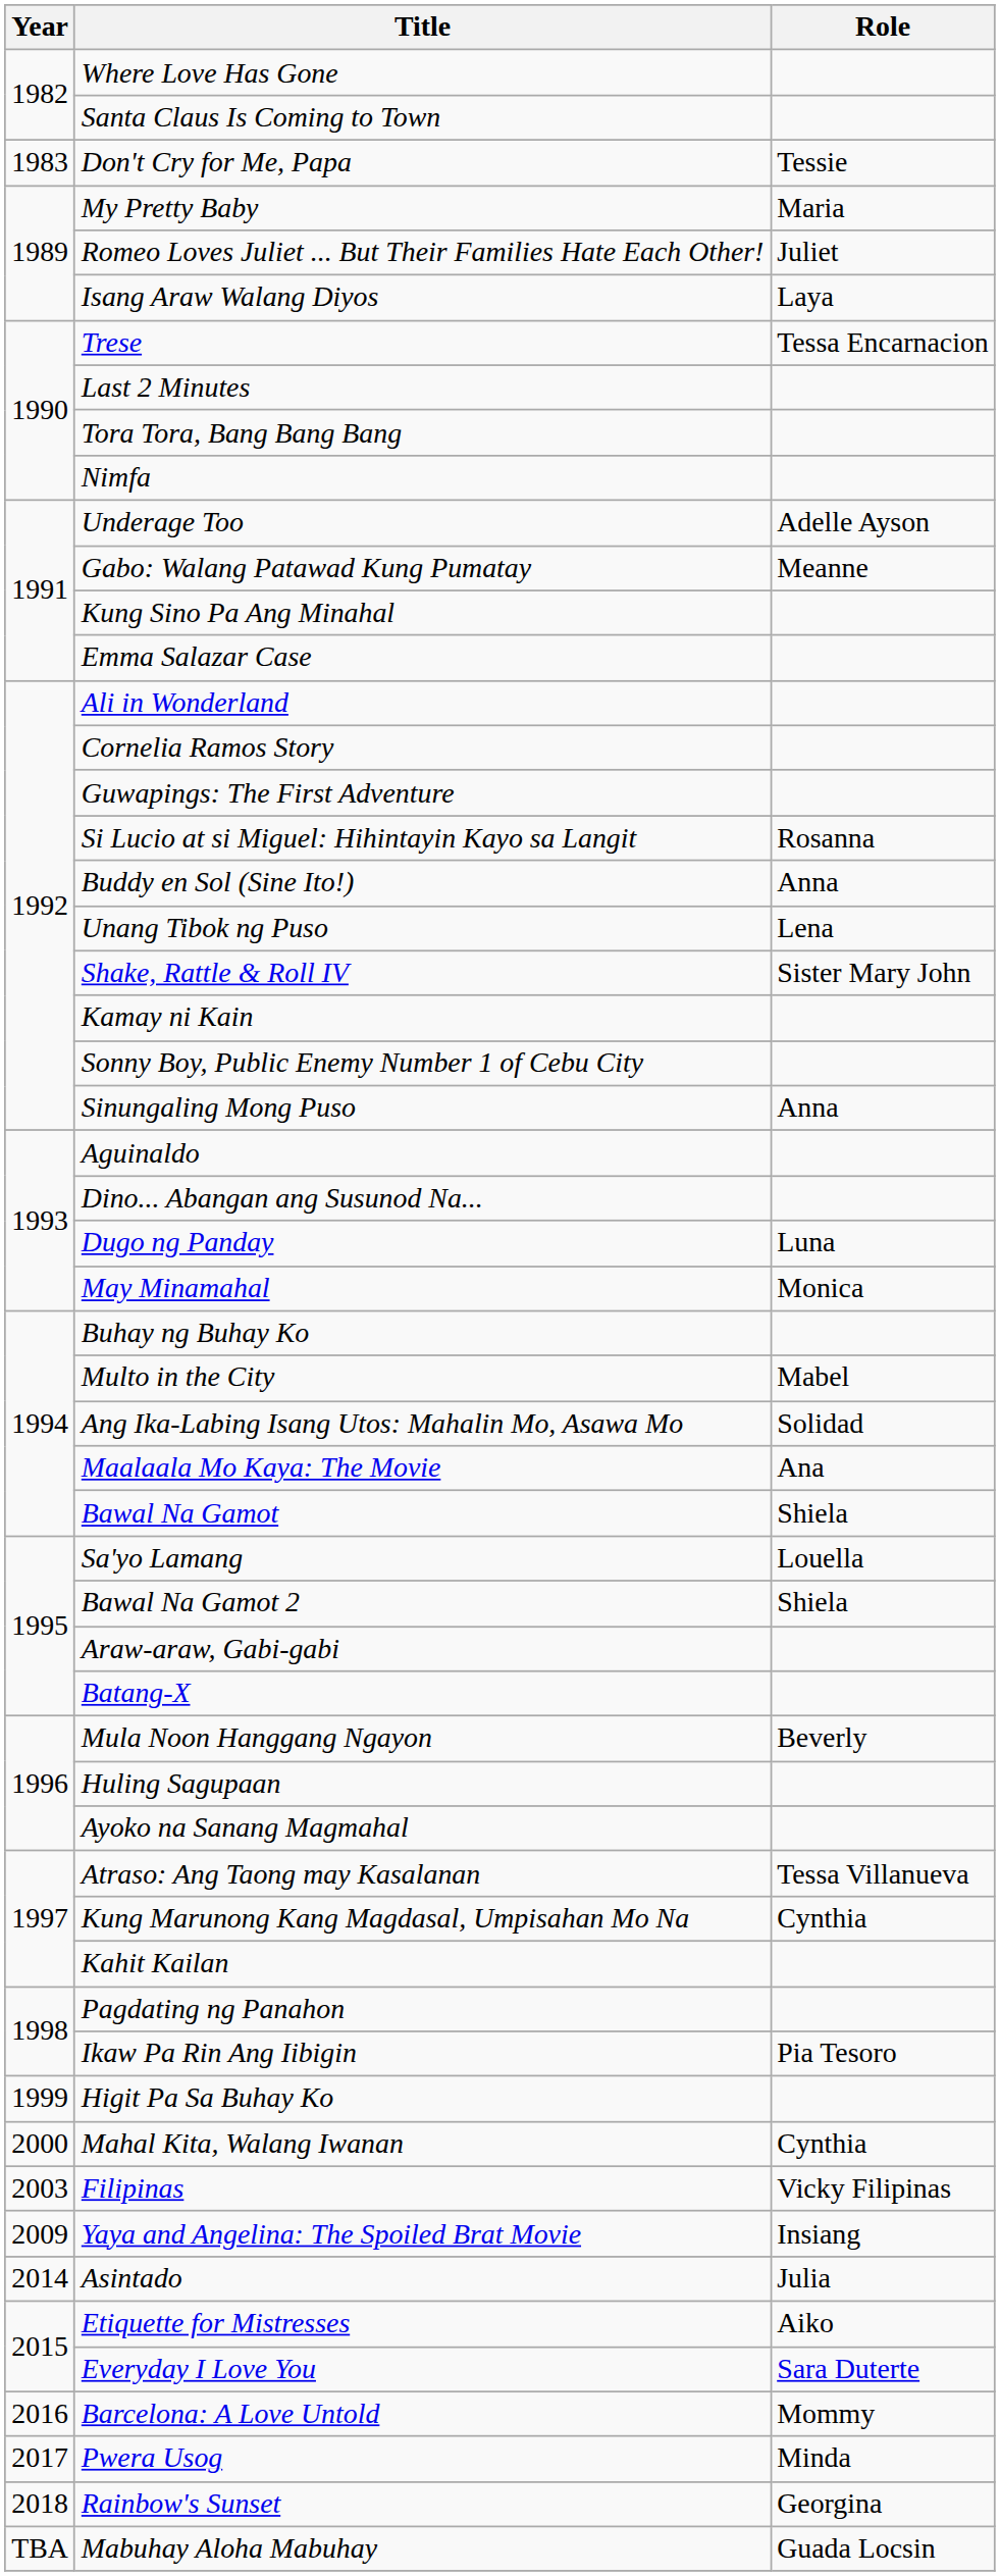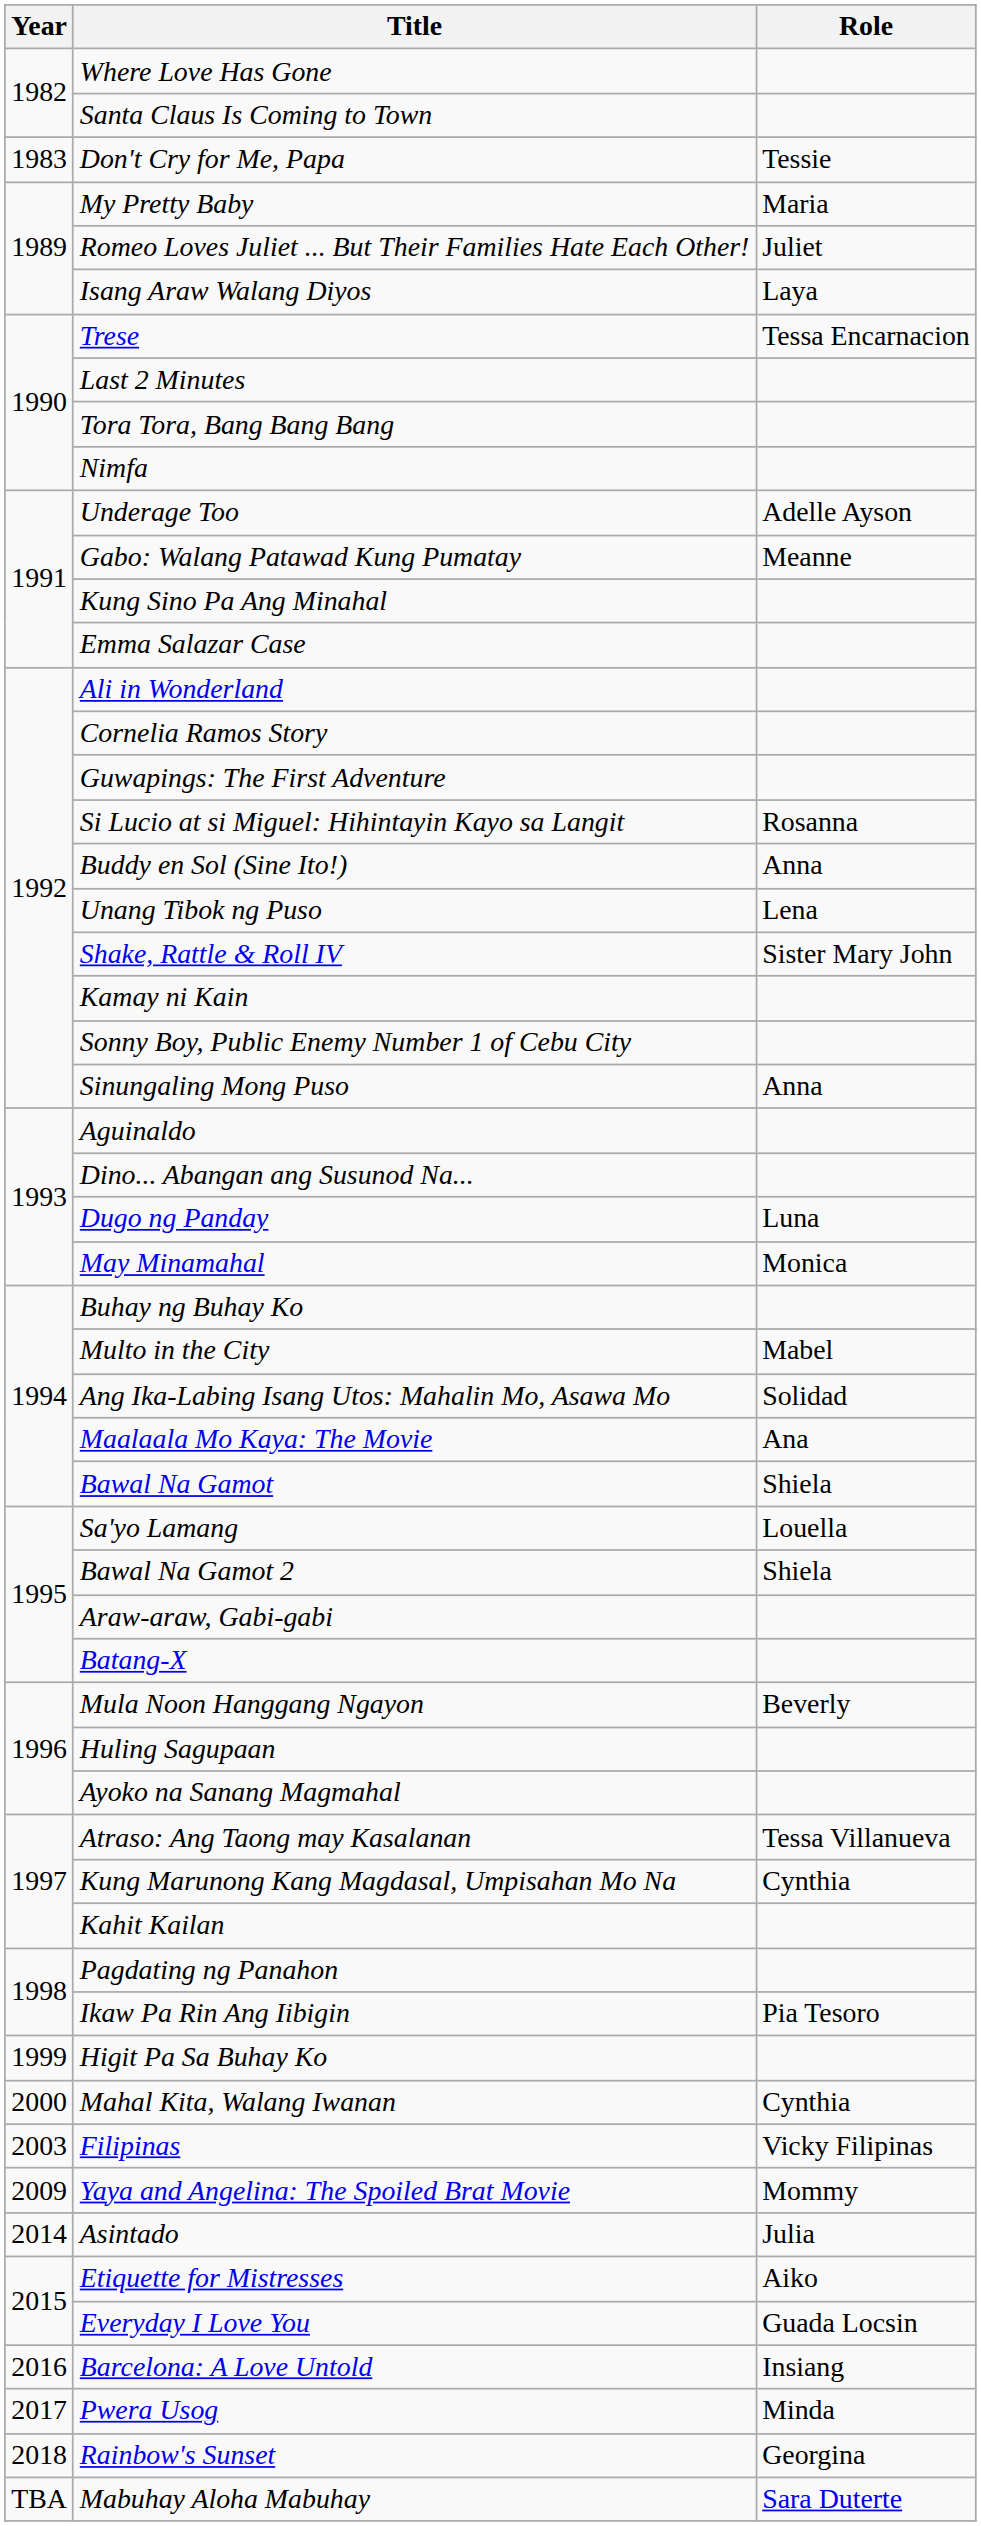Yaya and Angelina: The Spoiled Brat Movie | Role: Insiang -> Mommy
Everyday I Love You | Role: Sara Duterte -> Guada Locsin
Barcelona: A Love Untold | Role: Mommy -> Insiang
Mabuhay Aloha Mabuhay | Role: Guada Locsin -> Sara Duterte
